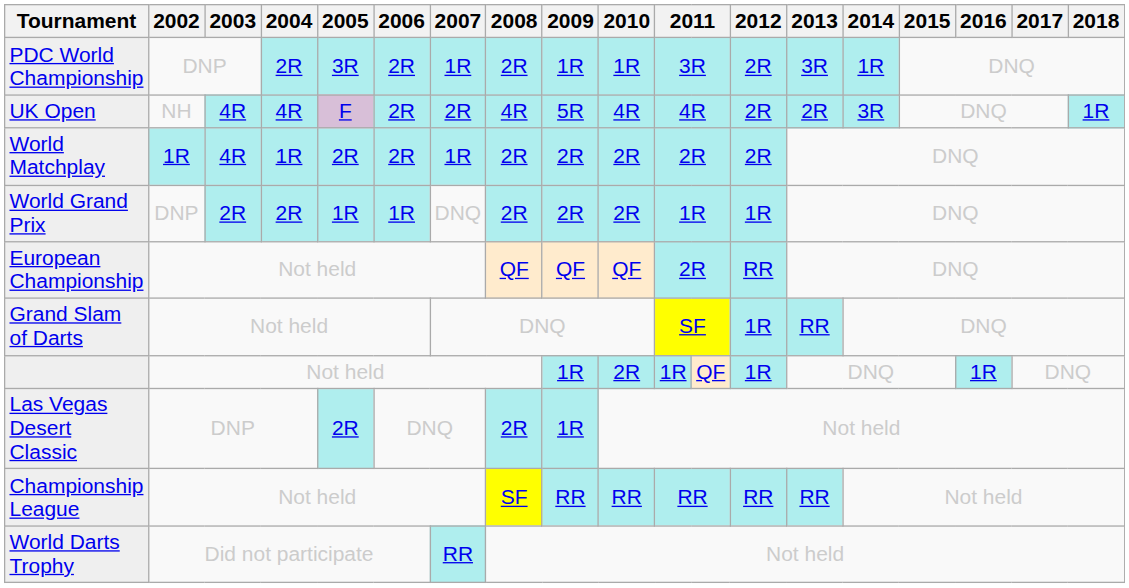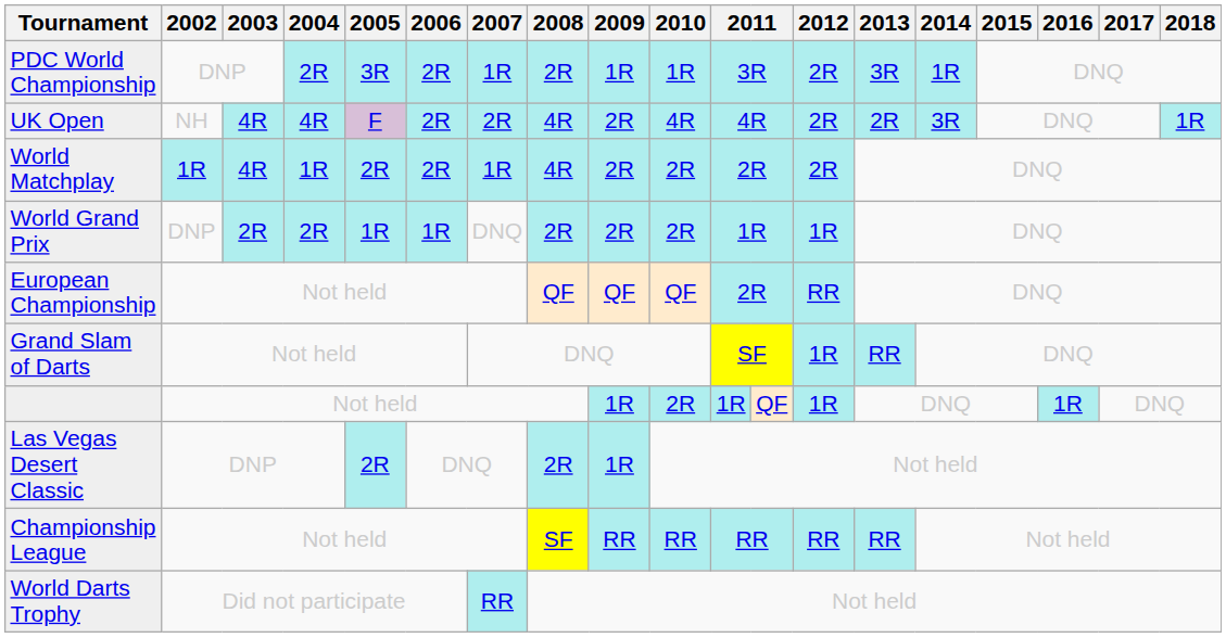UK Open | 2009: 5R -> 2R
World Matchplay | 2008: 2R -> 4R
